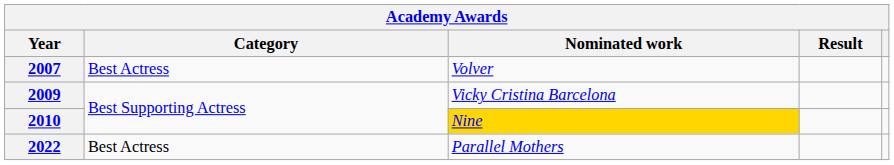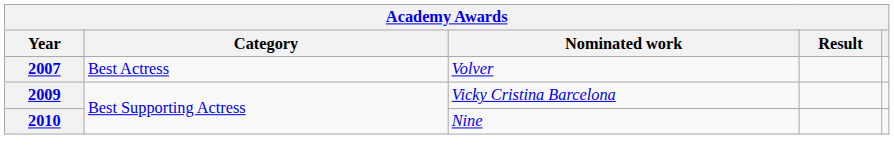2010 | Nominated work: gold background -> no background
- row: 2022 | Best Actress | Parallel Mothers
